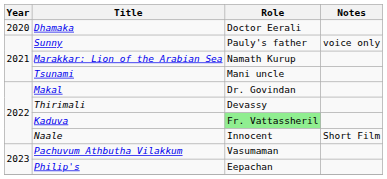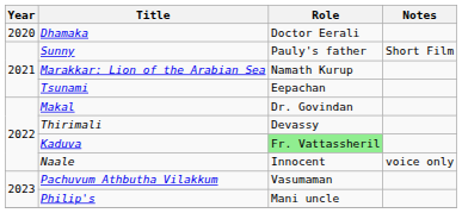Sunny | Notes: voice only -> Short Film
Tsunami | Role: Mani uncle -> Eepachan
Naale | Notes: Short Film -> voice only
Philip's | Role: Eepachan -> Mani uncle
